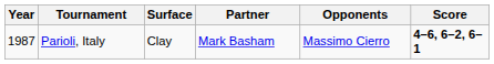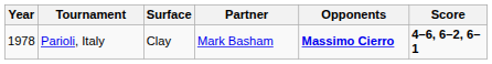Parioli, Italy | Year: 1987 -> 1978
Parioli, Italy | Opponents: normal -> bold
